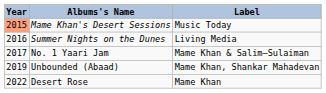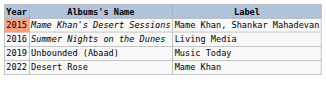Mame Khan's Desert Sessions | Label: Music Today -> Mame Khan, Shankar Mahadevan
- row: 2017 | No. 1 Yaari Jam | Mame Khan & Salim–Sulaiman
Unbounded (Abaad) | Label: Mame Khan, Shankar Mahadevan -> Music Today
